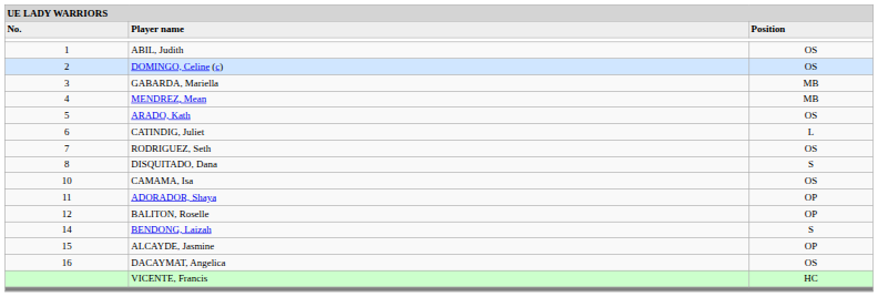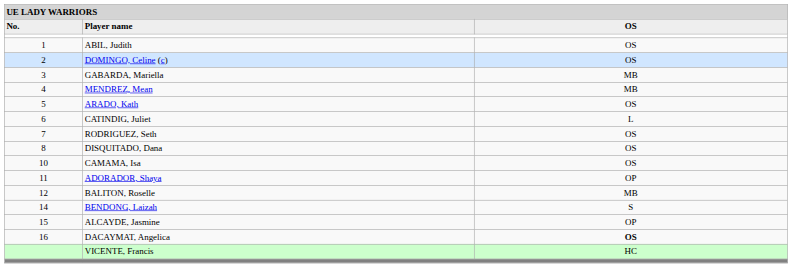Player name | column 3: Position -> OS
DISQUITADO, Dana | column 3: S -> OS
BALITON, Roselle | column 3: OP -> MB
DACAYMAT, Angelica | column 3: normal -> bold
